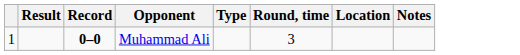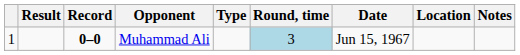+ column: Date | Jun 15, 1967
Muhammad Ali | Round, time: no background -> lightblue background
